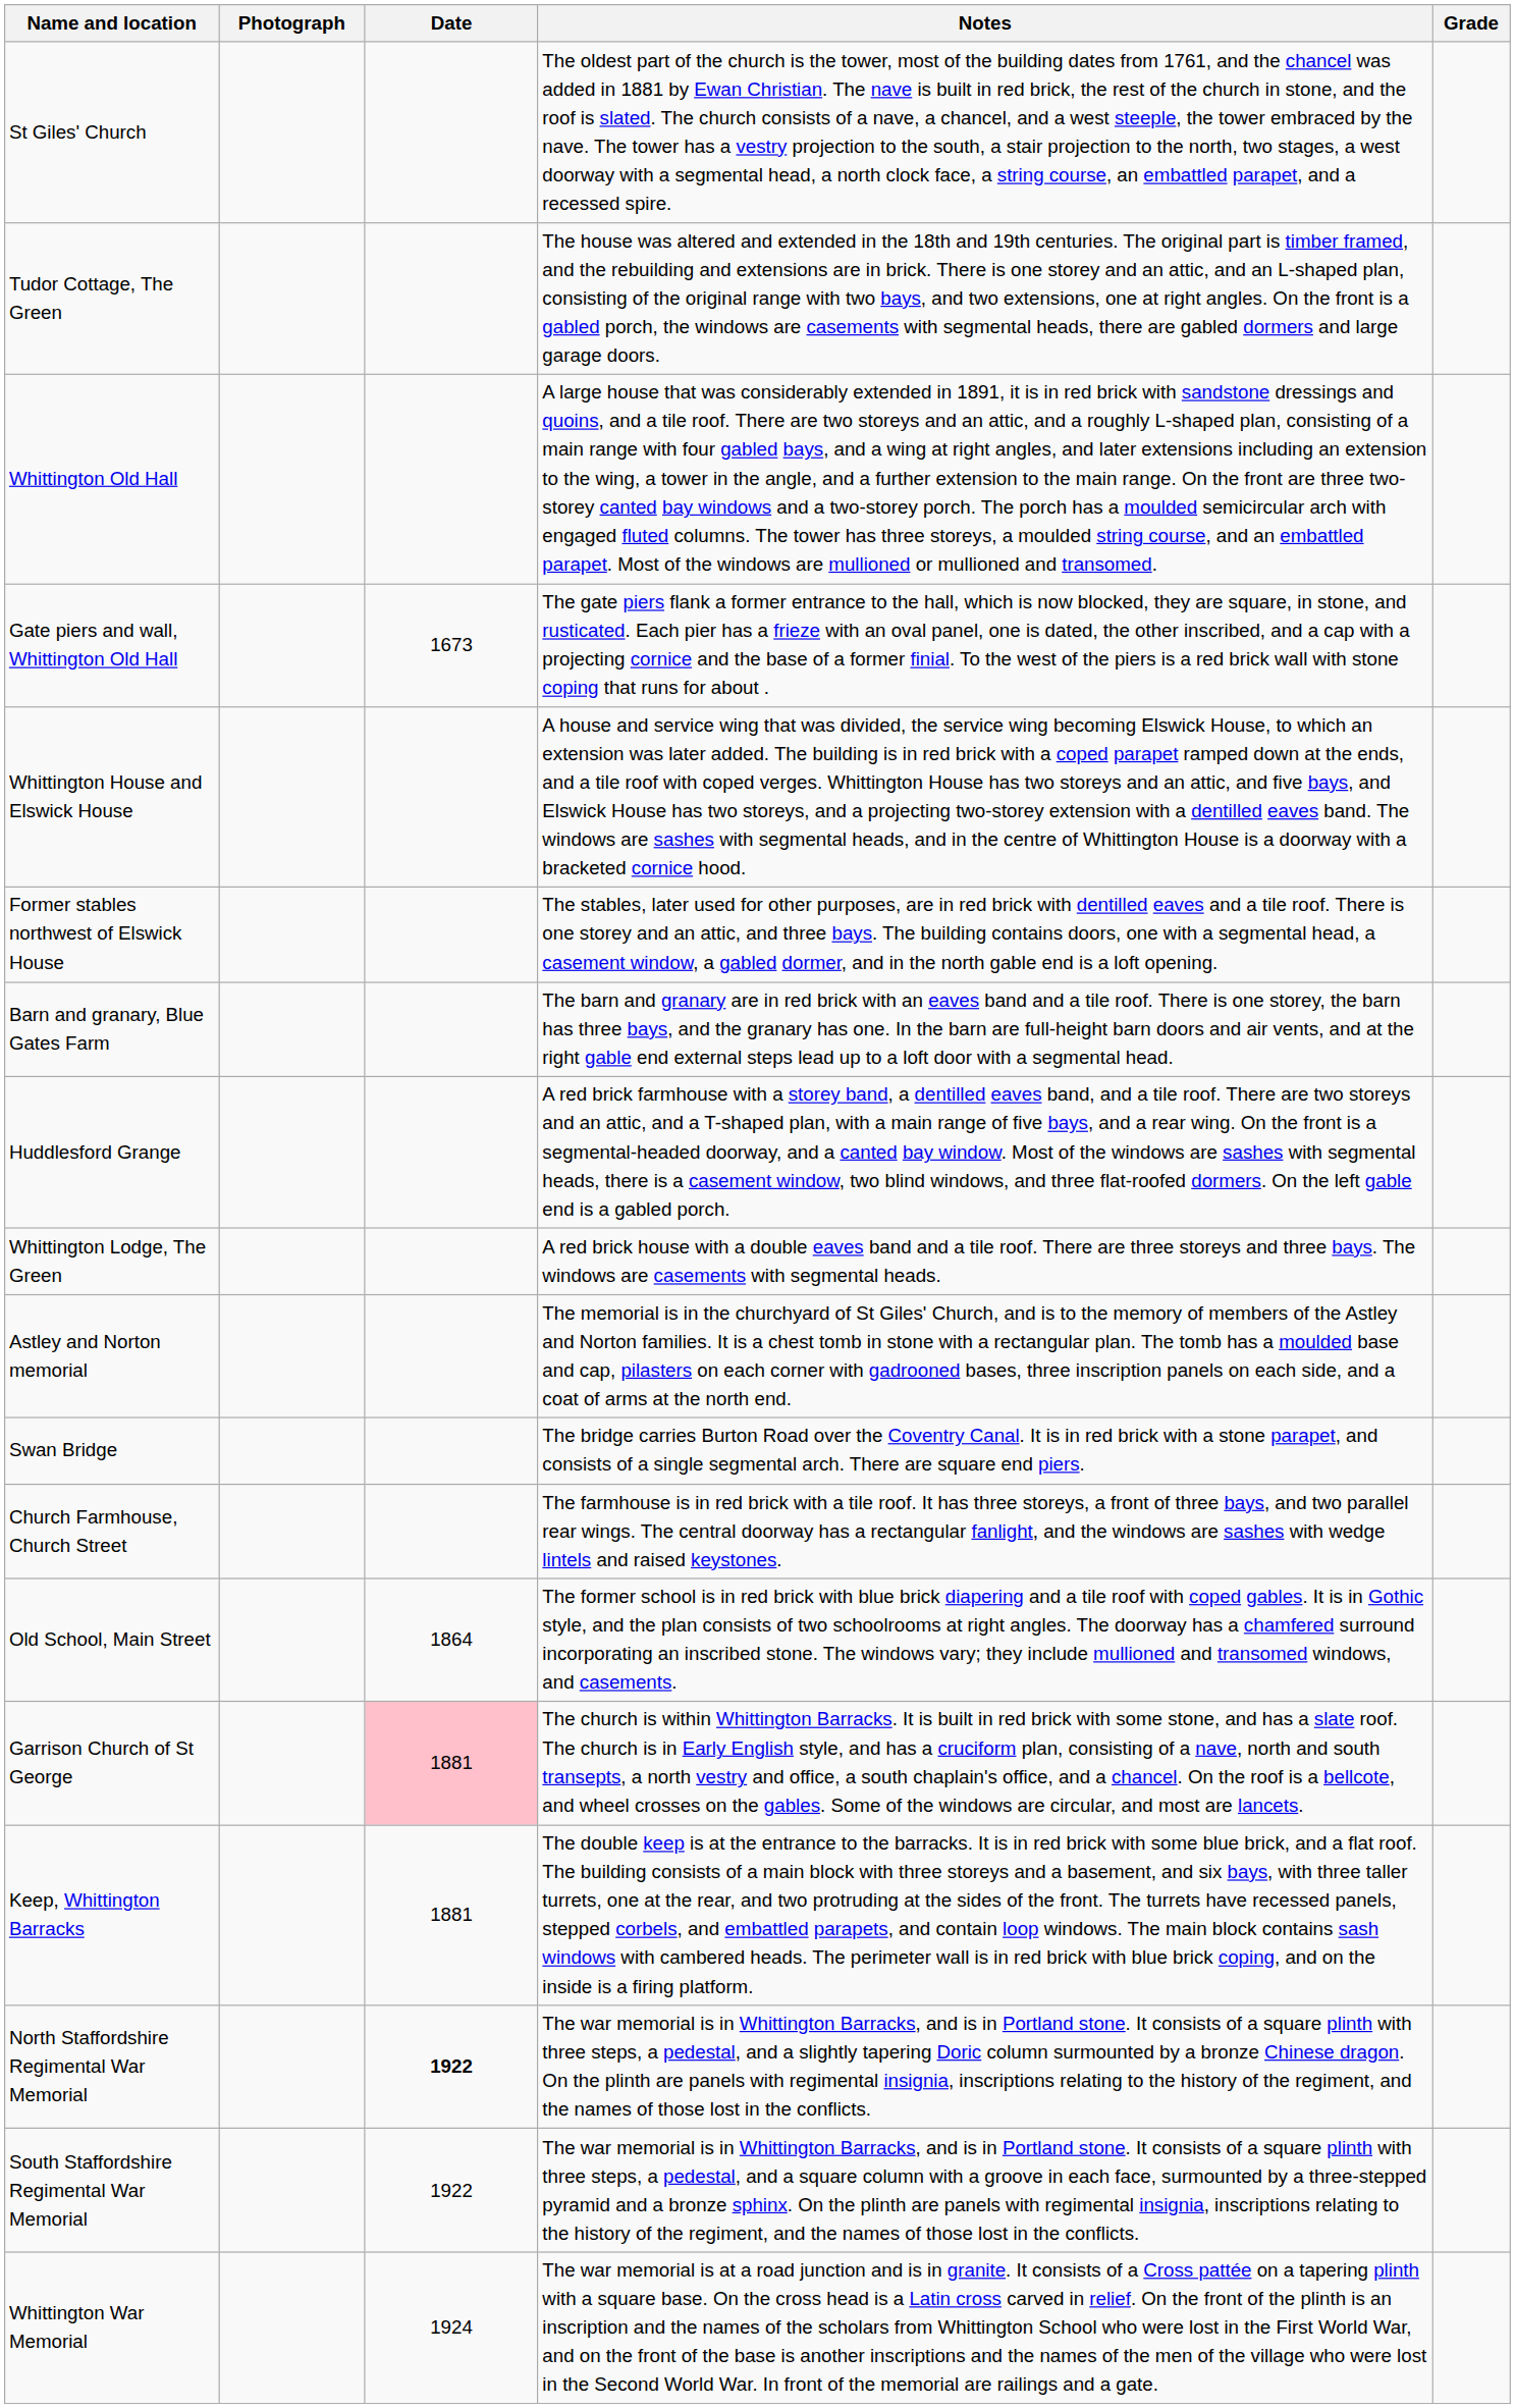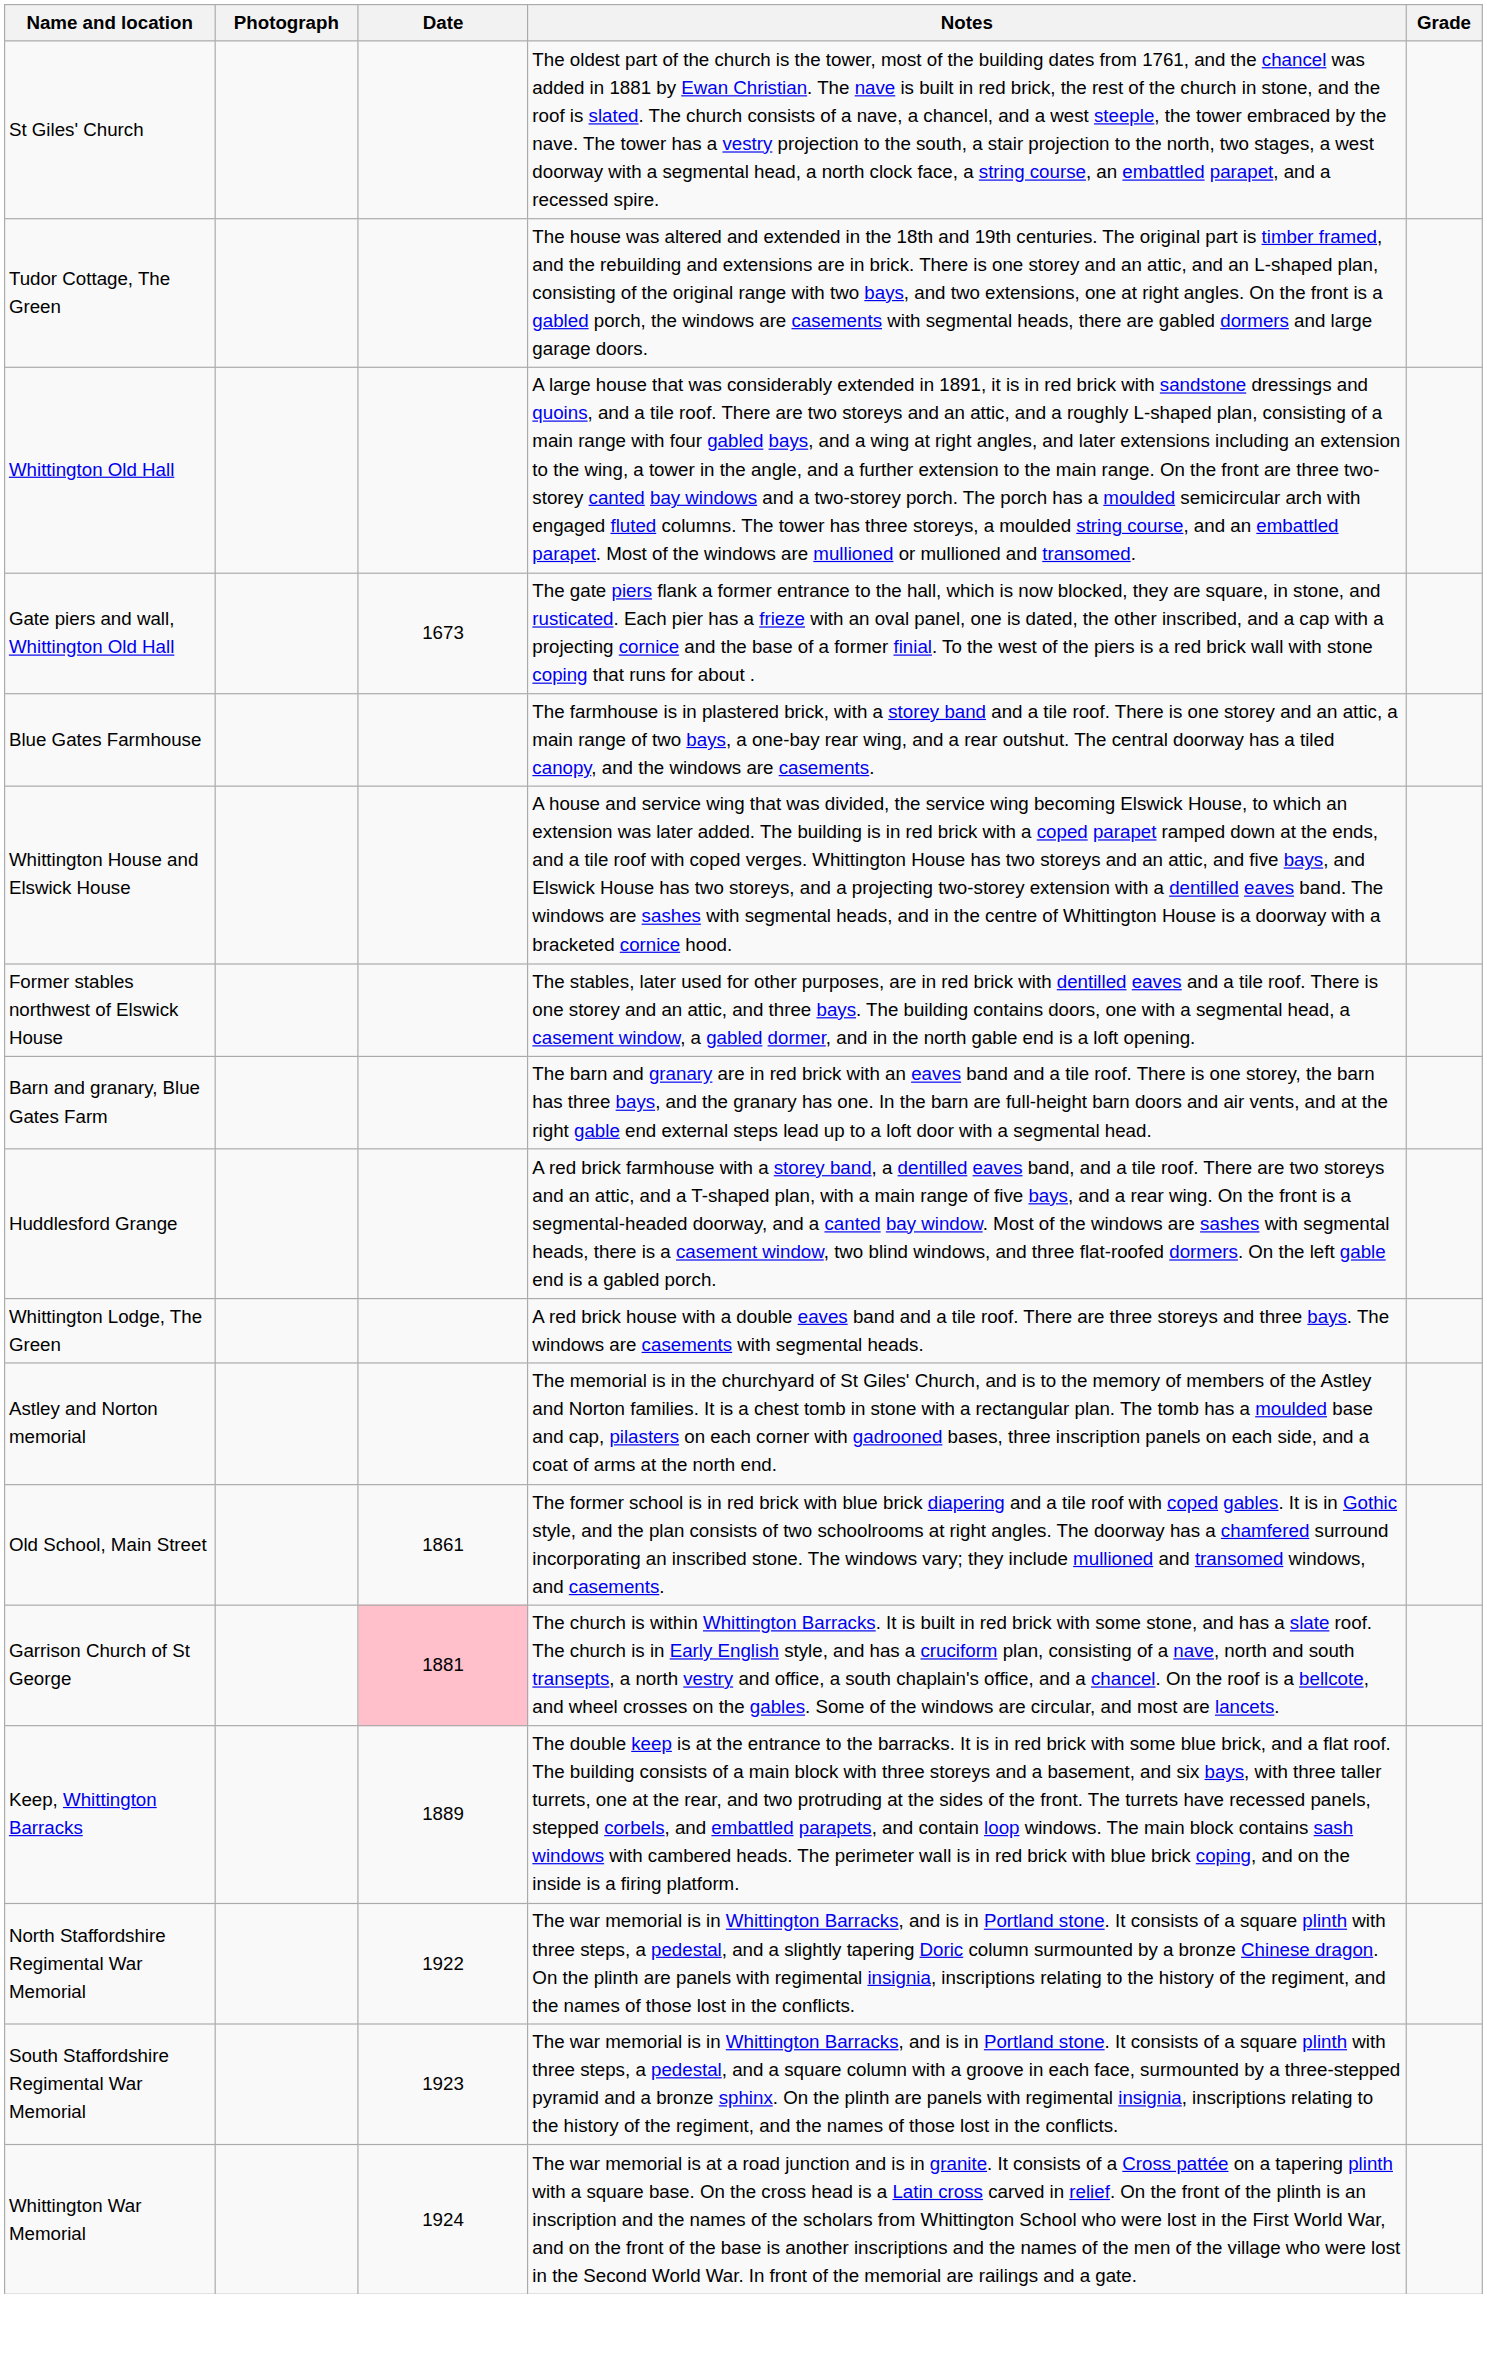+ row: Blue Gates Farmhouse | The farmhouse is in plastered brick, with a storey band and a tile roof. There is one storey and an attic, a main range of two bays, a one-bay rear wing, and a rear outshut. The central doorway has a tiled canopy, and the windows are casements.
- row: Swan Bridge | The bridge carries Burton Road over the Coventry Canal. It is in red brick with a stone parapet, and consists of a single segmental arch. There are square end piers.
- row: Church Farmhouse, Church Street | The farmhouse is in red brick with a tile roof. It has three storeys, a front of three bays, and two parallel rear wings. The central doorway has a rectangular fanlight, and the windows are sashes with wedge lintels and raised keystones.
Old School, Main Street | Date: 1864 -> 1861
Keep, Whittington Barracks | Date: 1881 -> 1889
North Staffordshire Regimental War Memorial | Date: bold -> normal
South Staffordshire Regimental War Memorial | Date: 1922 -> 1923
